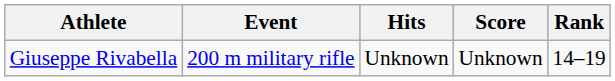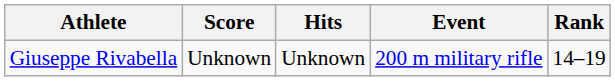columns swapped: Event <-> Score
